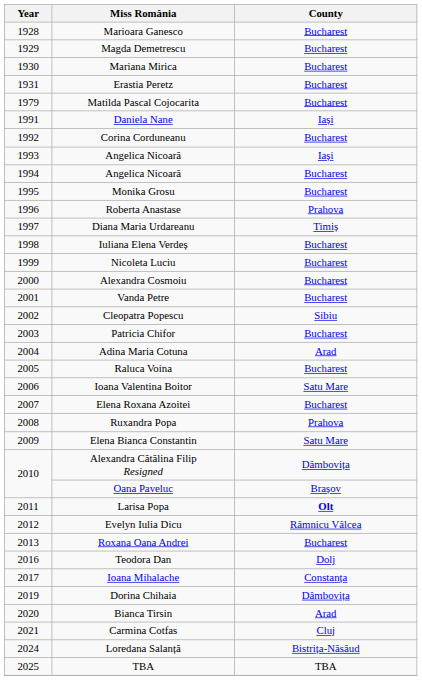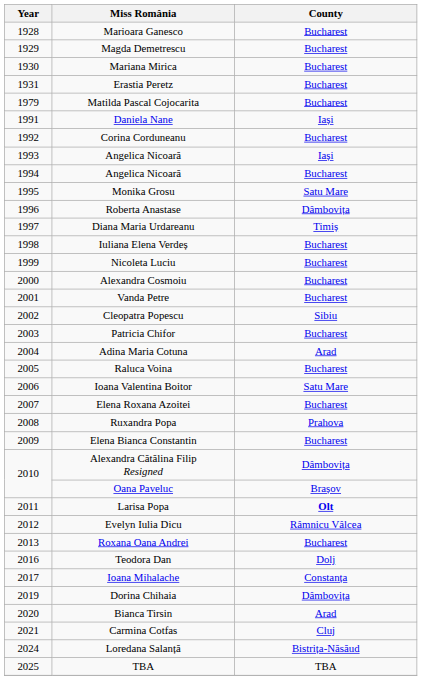Monika Grosu | County: Bucharest -> Satu Mare
Roberta Anastase | County: Prahova -> Dâmbovița
Elena Bianca Constantin | County: Satu Mare -> Bucharest
